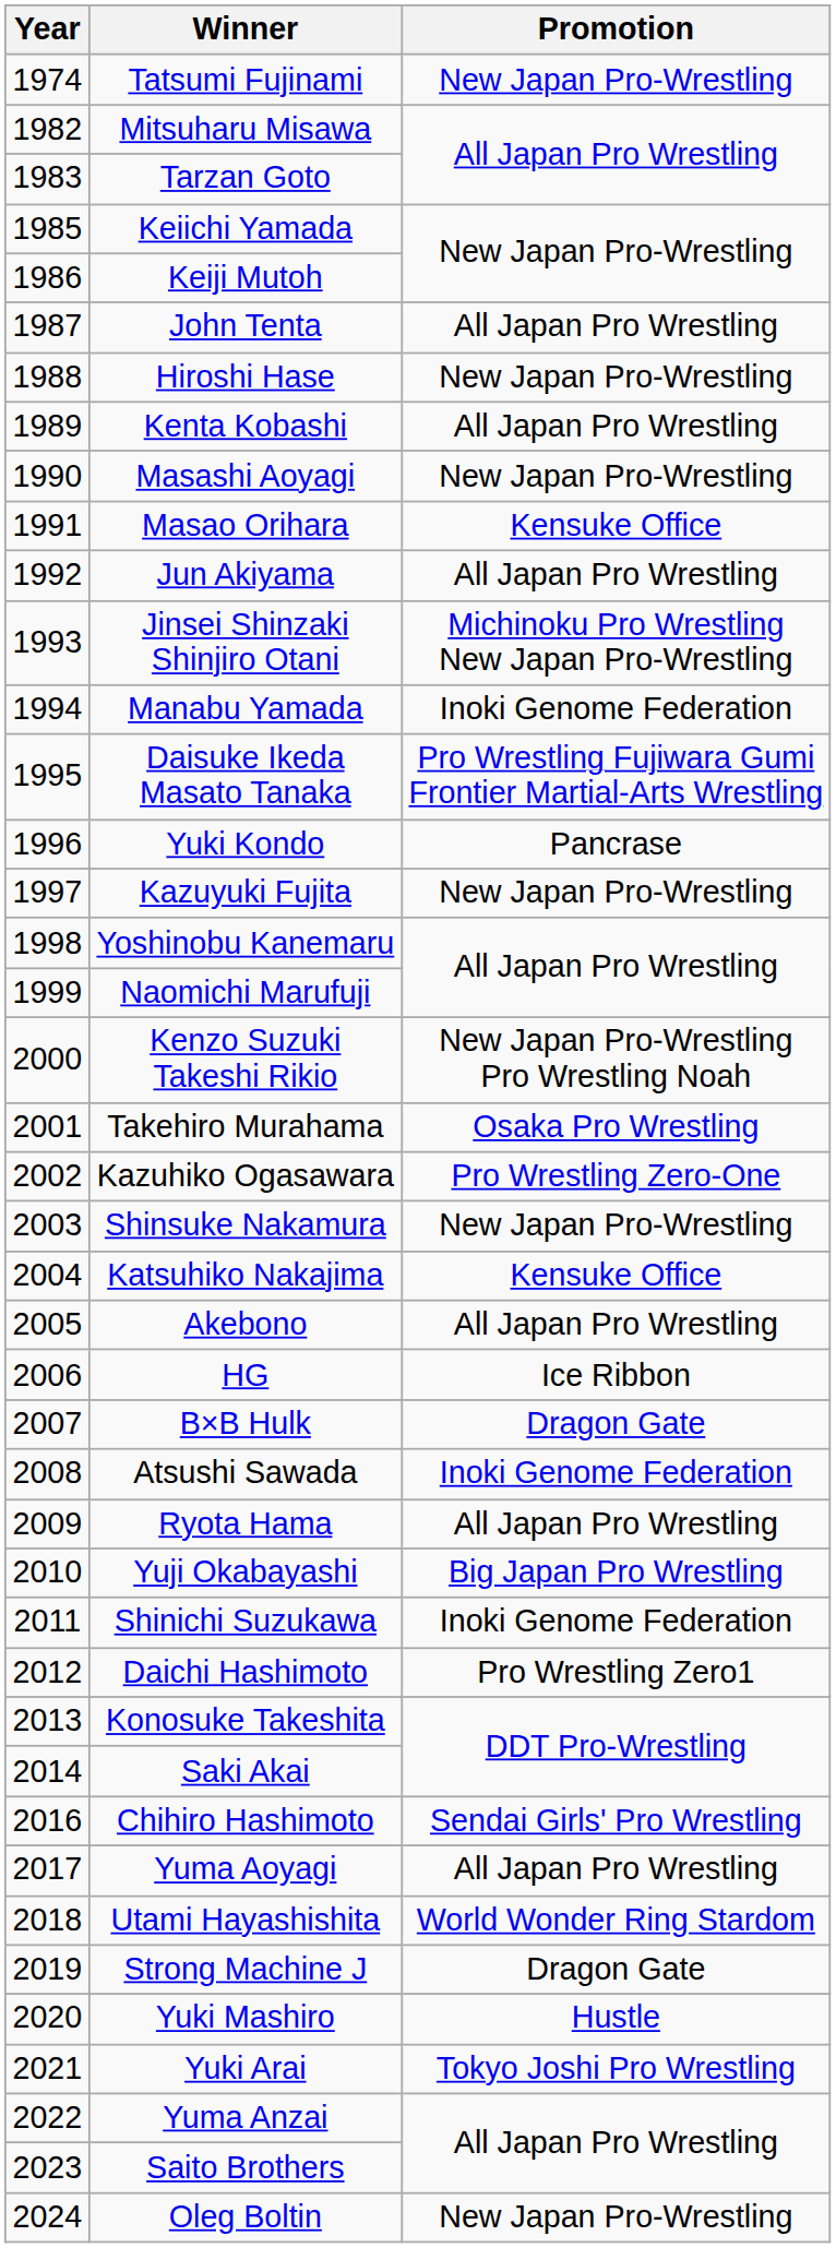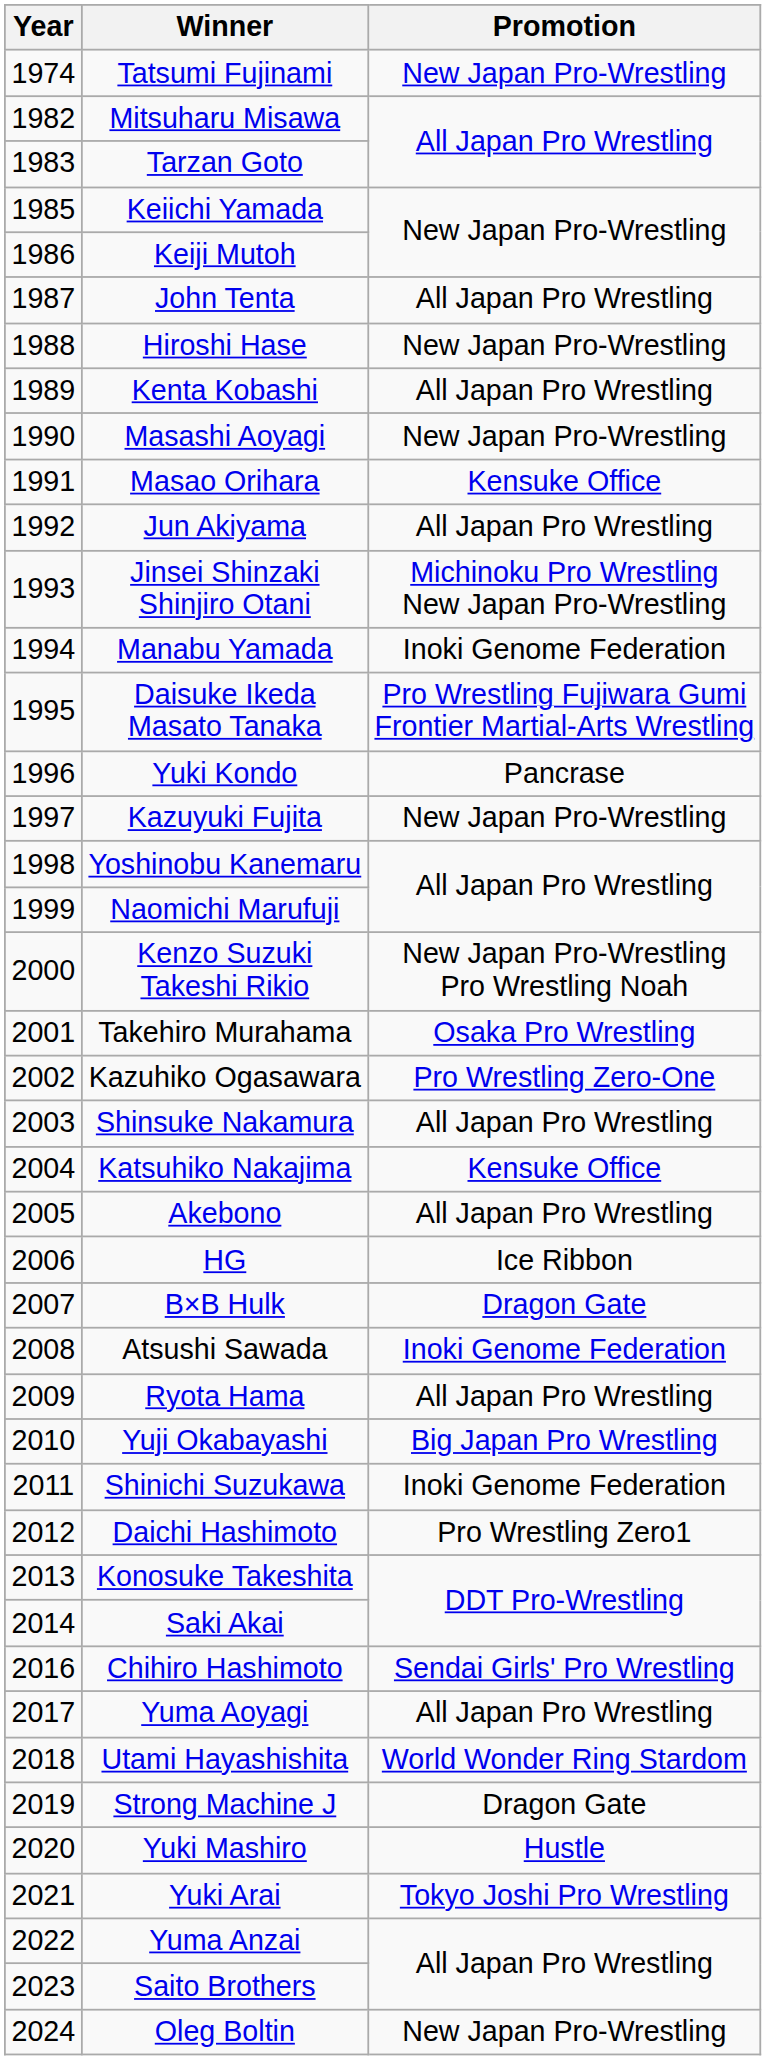Shinsuke Nakamura | Promotion: New Japan Pro-Wrestling -> All Japan Pro Wrestling
